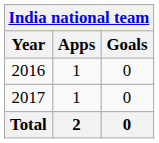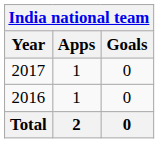rows swapped: 2016 <-> 2017
